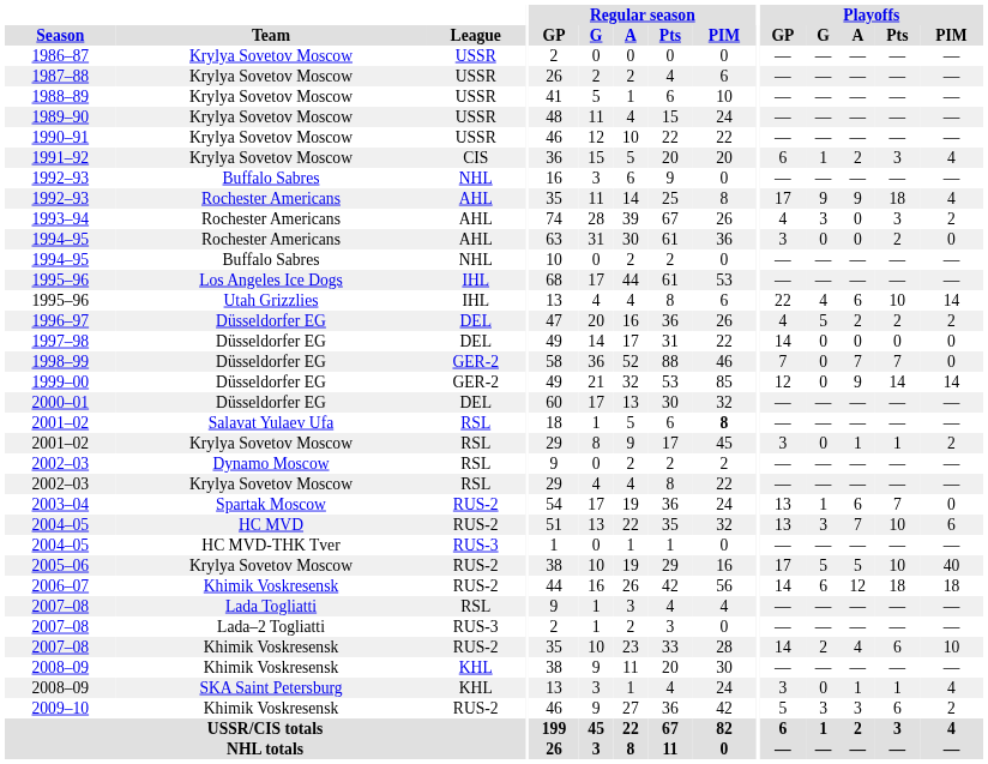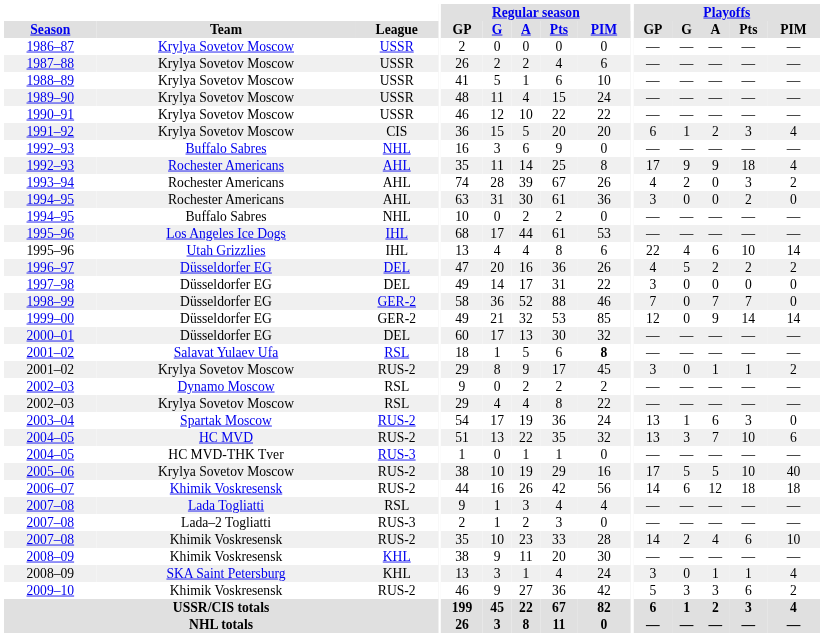1993–94 | Playoffs / G: 3 -> 2
1997–98 | Playoffs / GP: 14 -> 3
2001–02 / Krylya Sovetov Moscow | League: RSL -> RUS-2
2003–04 | Playoffs / Pts: 7 -> 3
